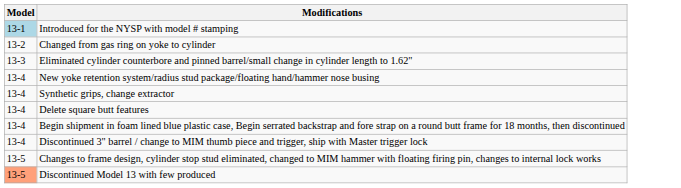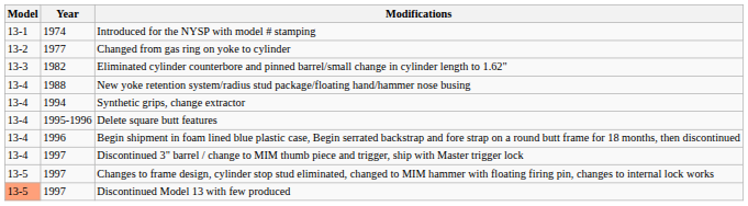+ column: Year | 1974 | 1977 | 1982 | 1988 | 1994 | 1995-1996 | 1996 | 1997 | 1997 | 1997
Introduced for the NYSP with model # stamping | Model: lightblue background -> no background
